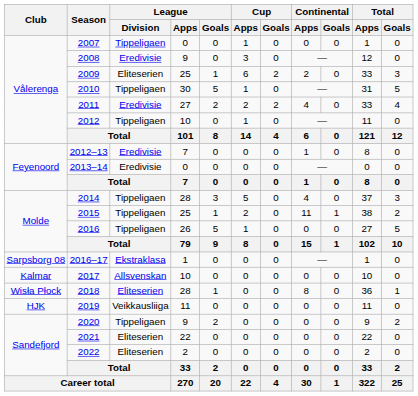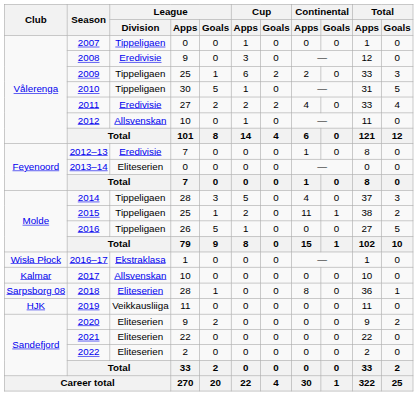2009 | League / Division: Eliteserien -> Tippeligaen
2012 | League / Division: Tippeligaen -> Allsvenskan
2013–14 | League / Division: Eredivisie -> Eliteserien
2016–17 | Club: Sarpsborg 08 -> Wisła Płock
2018 | Club: Wisła Płock -> Sarpsborg 08
2020 | League / Division: Tippeligaen -> Eliteserien
